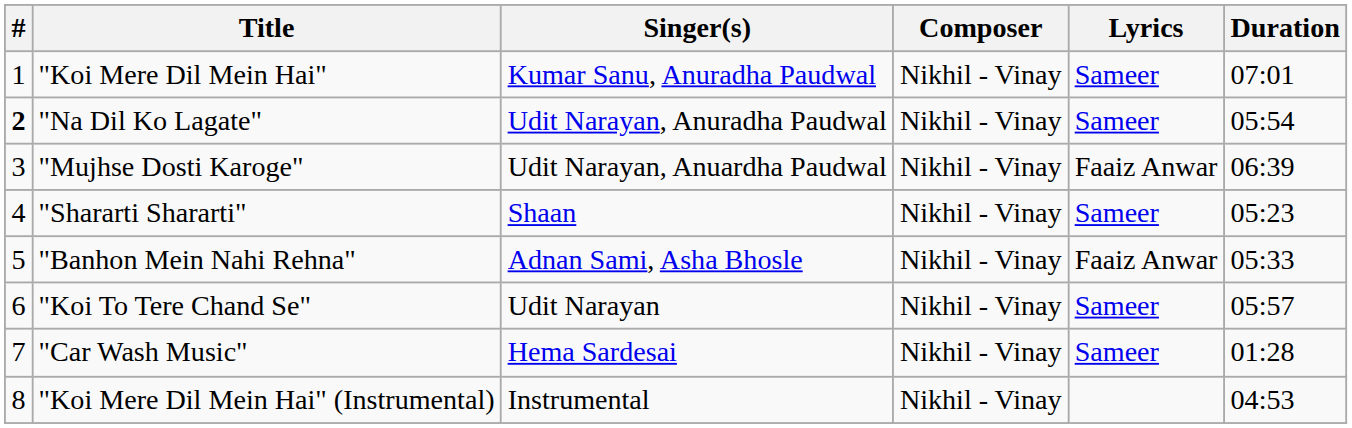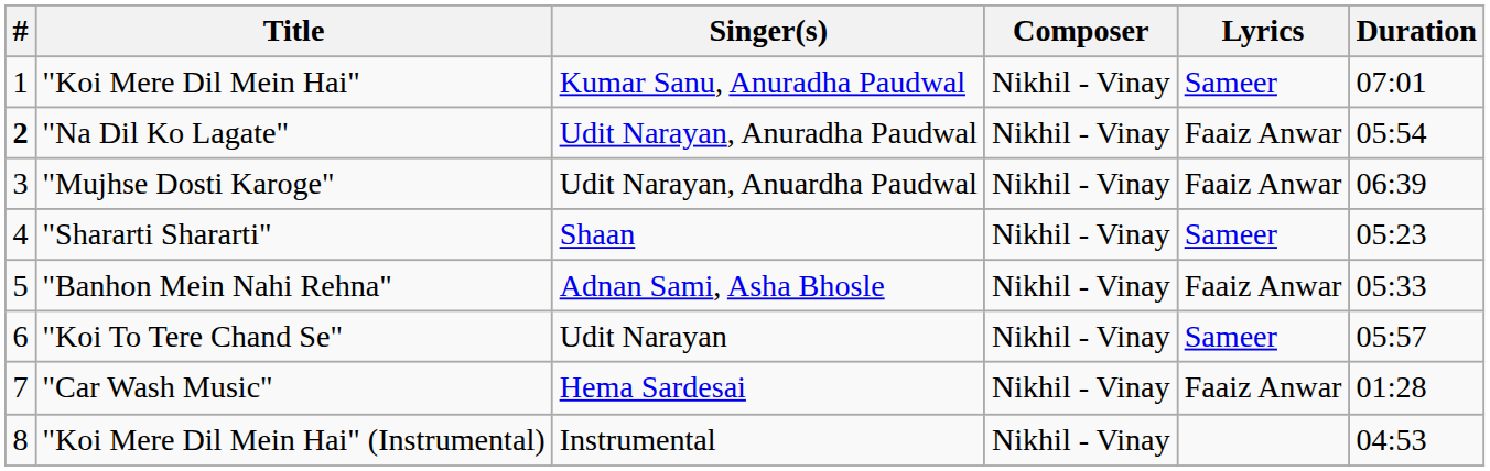"Na Dil Ko Lagate" | Lyrics: Sameer -> Faaiz Anwar
"Car Wash Music" | Lyrics: Sameer -> Faaiz Anwar
